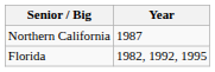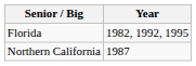rows swapped: Florida <-> Northern California
